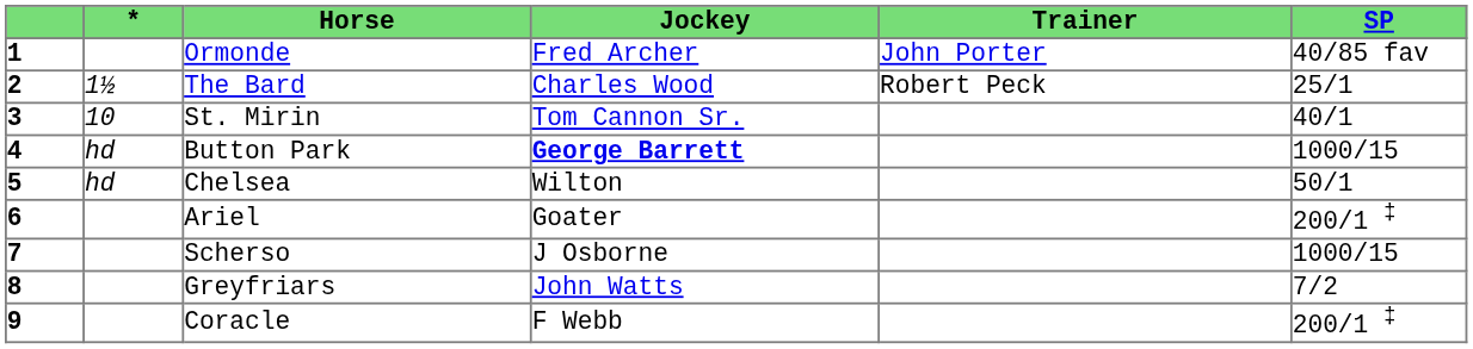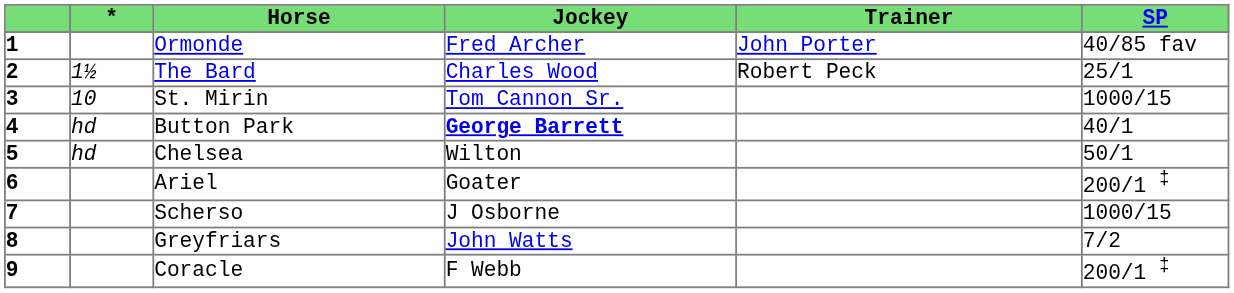St. Mirin | SP: 40/1 -> 1000/15
Button Park | SP: 1000/15 -> 40/1
